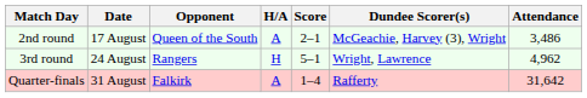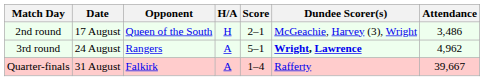2nd round | H/A: A -> H
3rd round | H/A: H -> A
3rd round | Dundee Scorer(s): normal -> bold
Quarter-finals | Attendance: 31,642 -> 39,667
